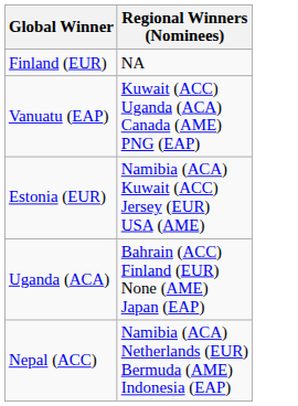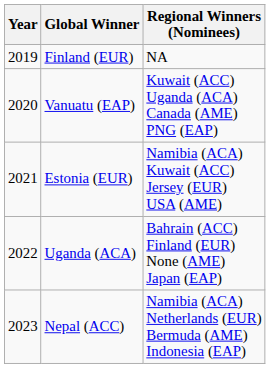+ column: Year | 2019 | 2020 | 2021 | 2022 | 2023
